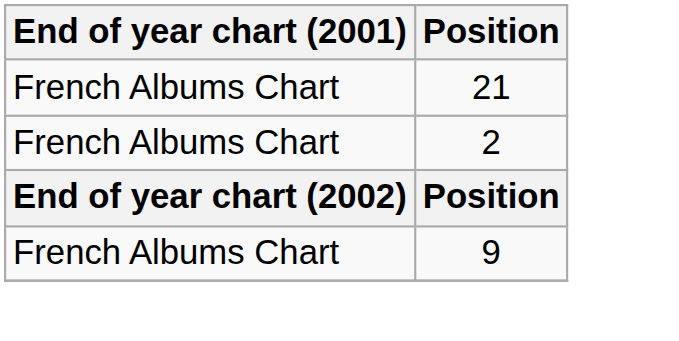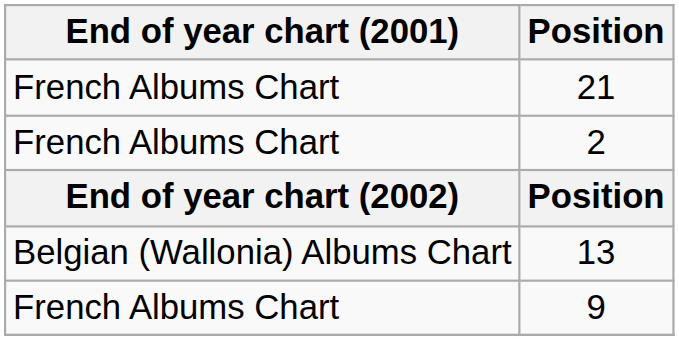+ row: Belgian (Wallonia) Albums Chart | 13
